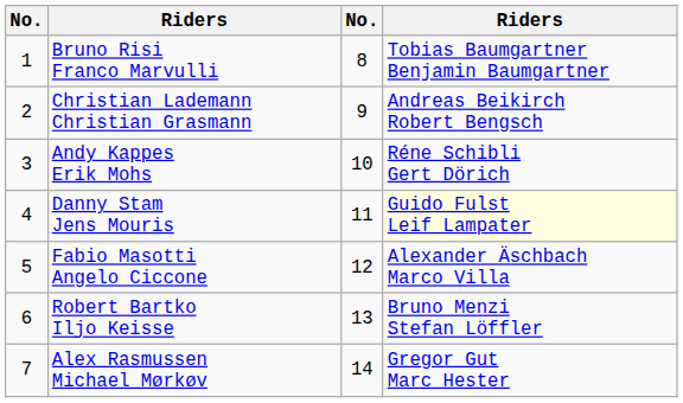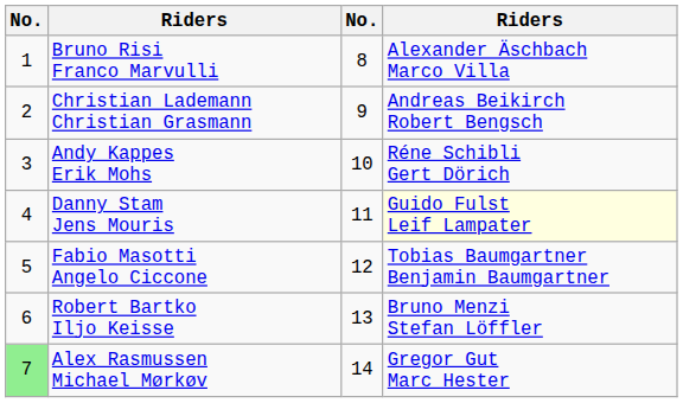Bruno Risi Franco Marvulli | column 4: Tobias Baumgartner Benjamin Baumgartner -> Alexander Äschbach Marco Villa
Fabio Masotti Angelo Ciccone | column 4: Alexander Äschbach Marco Villa -> Tobias Baumgartner Benjamin Baumgartner
Alex Rasmussen Michael Mørkøv | column 1: no background -> lightgreen background
